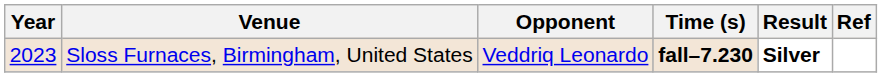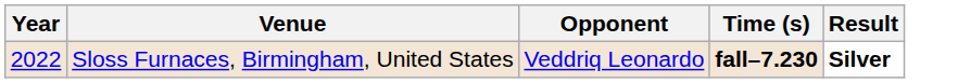- column: Ref
Sloss Furnaces, Birmingham, United States | Year: 2023 -> 2022
